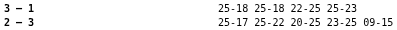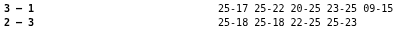3 – 1 | column 4: 25-18 25-18 22-25 25-23 -> 25-17 25-22 20-25 23-25 09-15
2 – 3 | column 4: 25-17 25-22 20-25 23-25 09-15 -> 25-18 25-18 22-25 25-23
